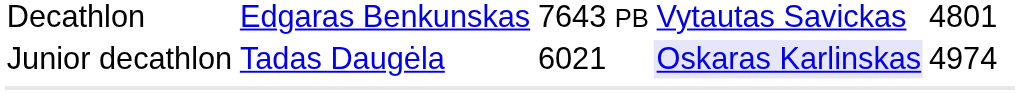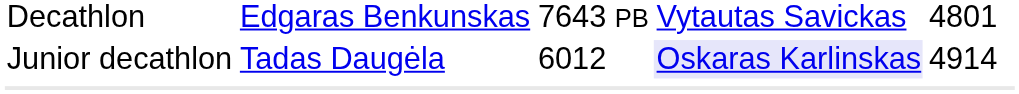Junior decathlon | column 3: 6021 -> 6012
Junior decathlon | column 5: 4974 -> 4914
